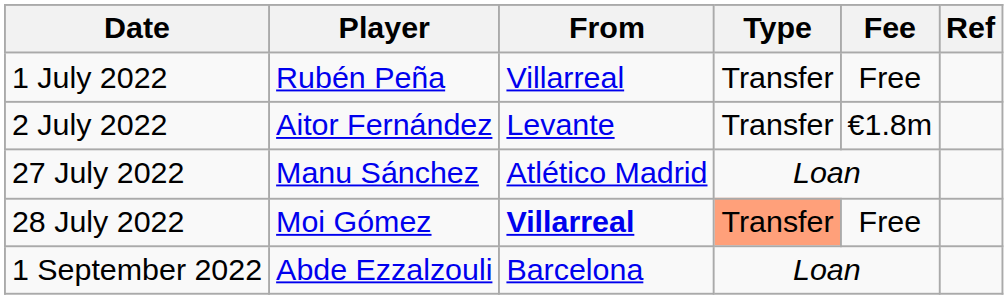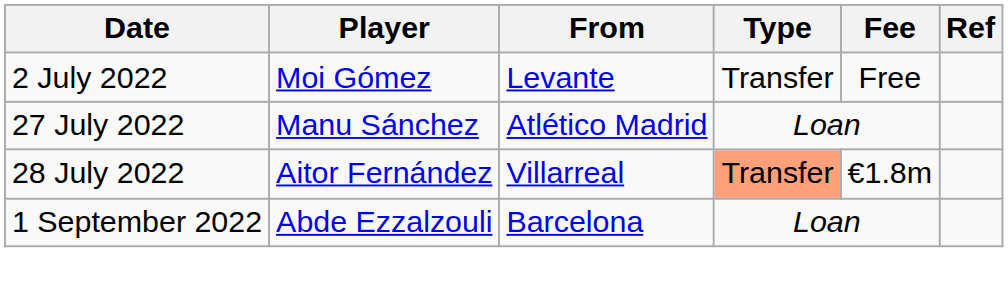- row: 1 July 2022 | Rubén Peña | Villarreal | Transfer | Free
2 July 2022 | Player: Aitor Fernández -> Moi Gómez
2 July 2022 | Fee: €1.8m -> Free
28 July 2022 | Player: Moi Gómez -> Aitor Fernández
28 July 2022 | From: bold -> normal
28 July 2022 | Fee: Free -> €1.8m
